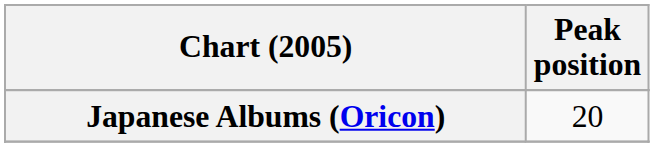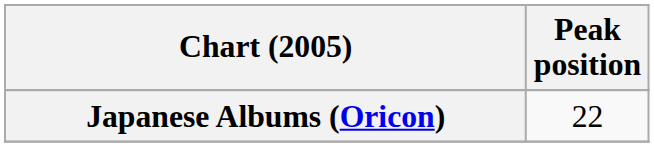Japanese Albums (Oricon) | Peak position: 20 -> 22
